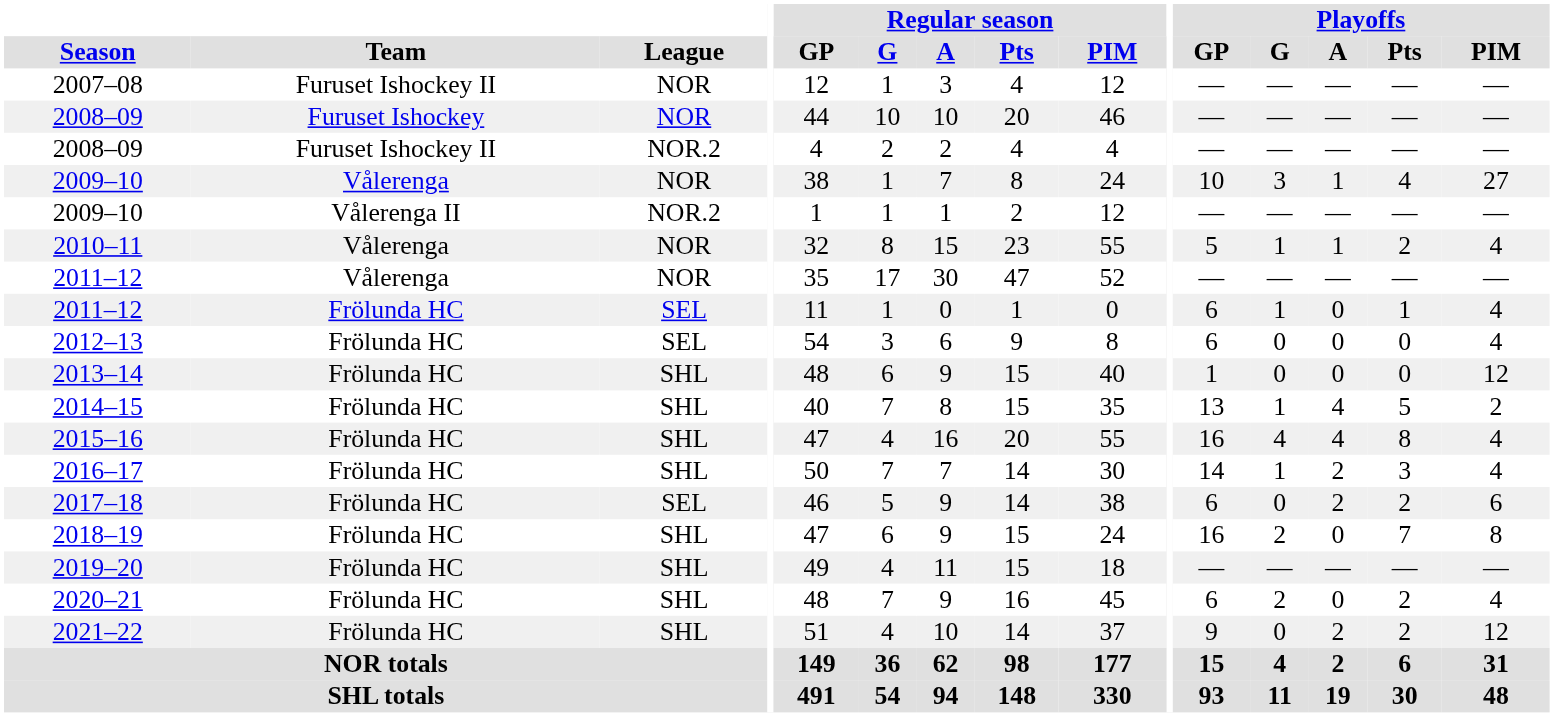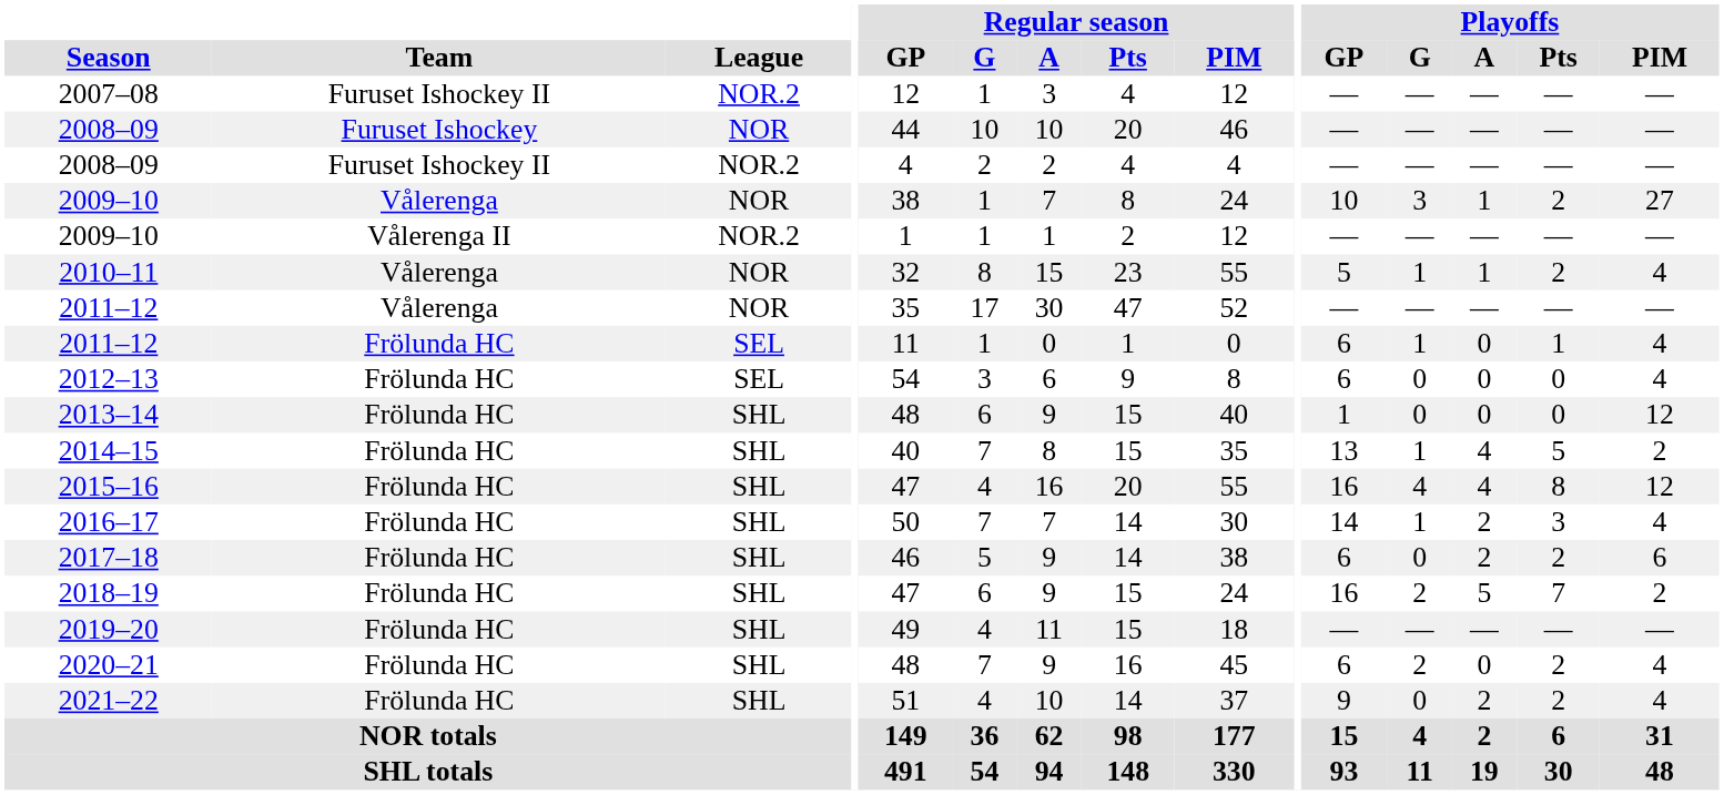2007–08 | League: NOR -> NOR.2
2009–10 / Vålerenga | Playoffs / Pts: 4 -> 2
2015–16 | Playoffs / PIM: 4 -> 12
2017–18 | League: SEL -> SHL
2018–19 | Playoffs / A: 0 -> 5
2018–19 | Playoffs / PIM: 8 -> 2
2021–22 | Playoffs / PIM: 12 -> 4
